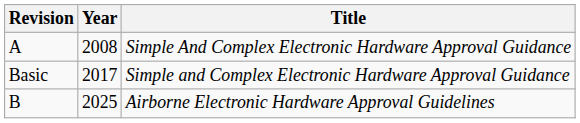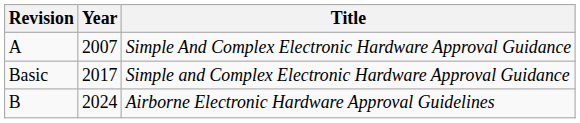Simple And Complex Electronic Hardware Approval Guidance | Year: 2008 -> 2007
Airborne Electronic Hardware Approval Guidelines | Year: 2025 -> 2024
